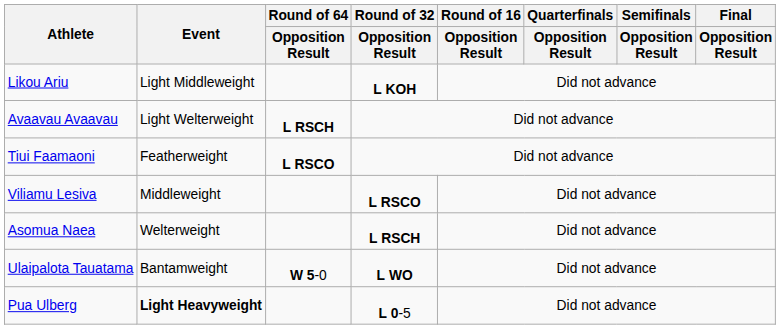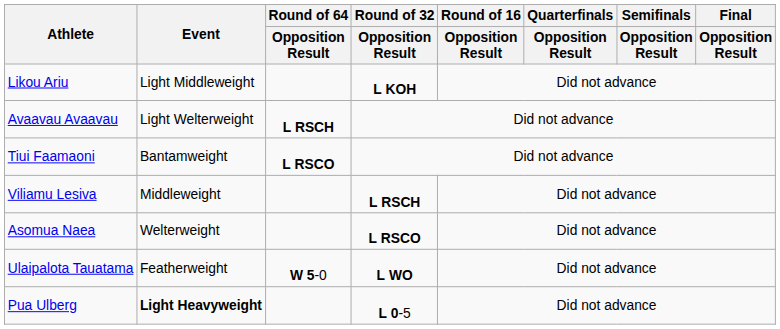Tiui Faamaoni | Event: Featherweight -> Bantamweight
Viliamu Lesiva | Round of 32 / Opposition Result: L RSCO -> L RSCH
Asomua Naea | Round of 32 / Opposition Result: L RSCH -> L RSCO
Ulaipalota Tauatama | Event: Bantamweight -> Featherweight
